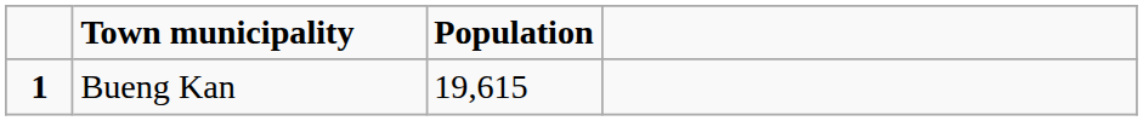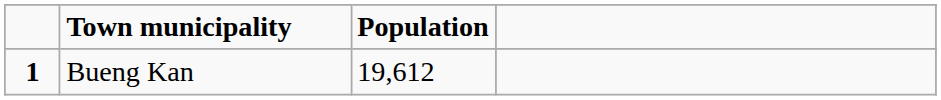Bueng Kan | Population: 19,615 -> 19,612
